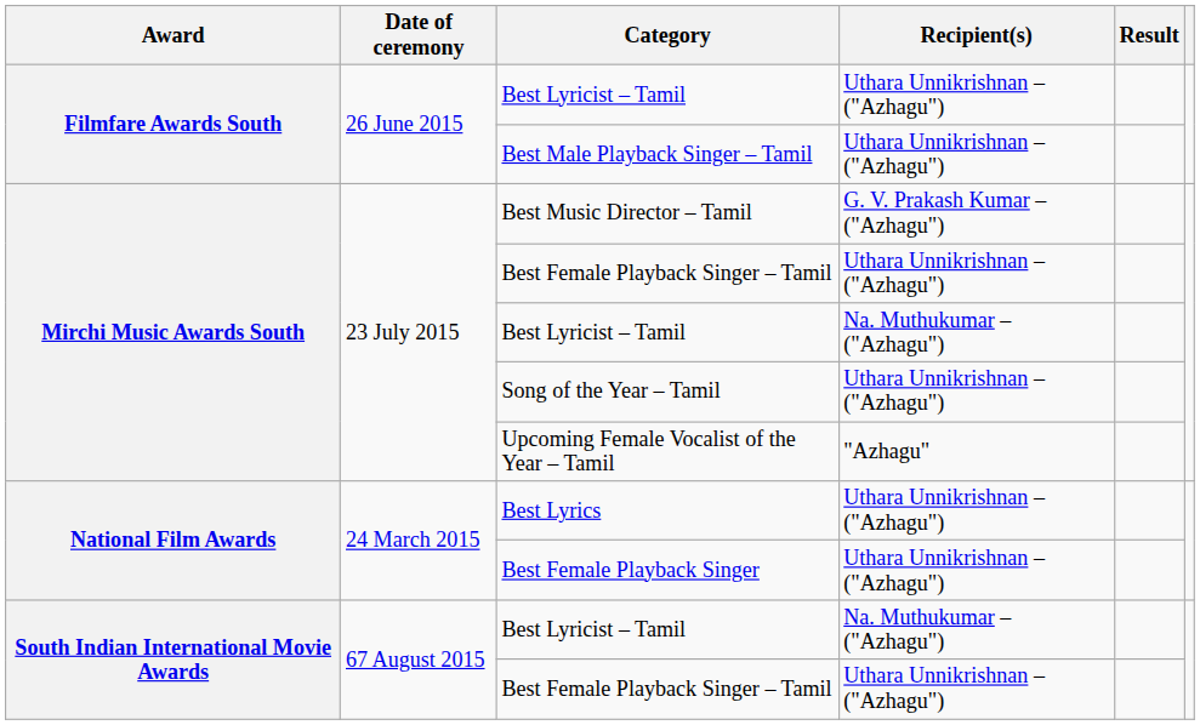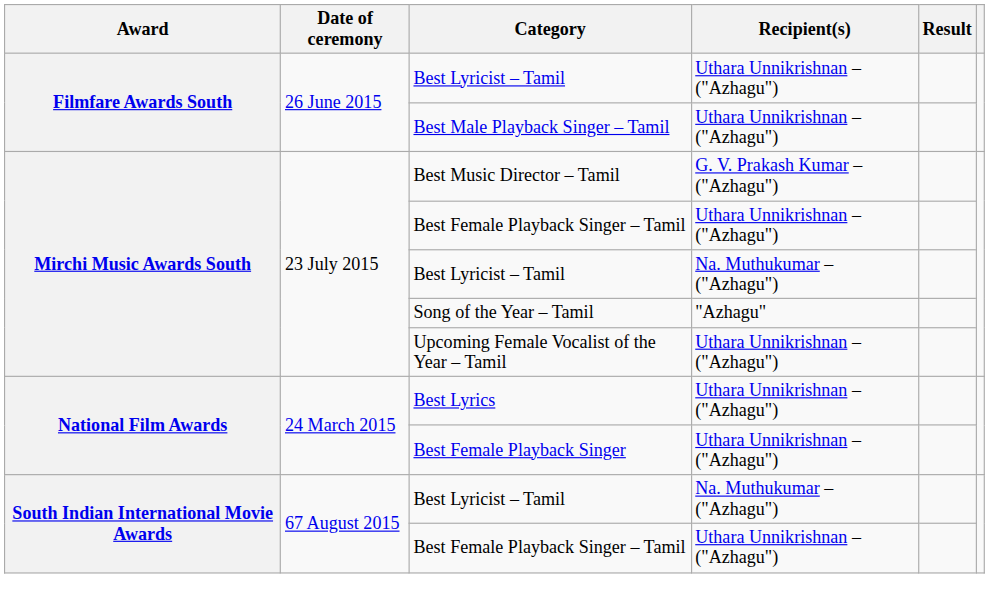Song of the Year – Tamil | Recipient(s): Uthara Unnikrishnan – ("Azhagu") -> "Azhagu"
Upcoming Female Vocalist of the Year – Tamil | Recipient(s): "Azhagu" -> Uthara Unnikrishnan – ("Azhagu")
